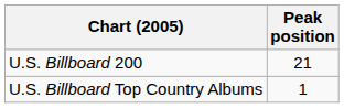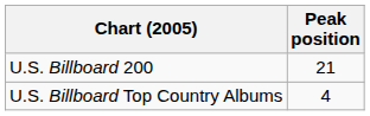U.S. Billboard Top Country Albums | Peak position: 1 -> 4
